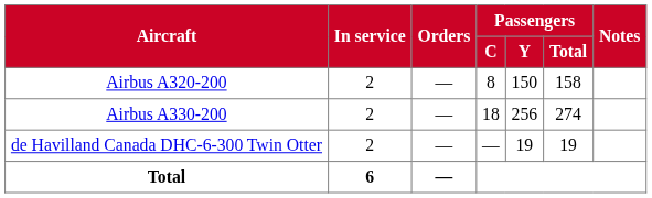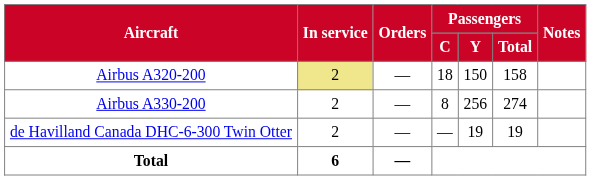Airbus A320-200 | In service: no background -> khaki background
Airbus A320-200 | Passengers / C: 8 -> 18
Airbus A330-200 | Passengers / C: 18 -> 8
